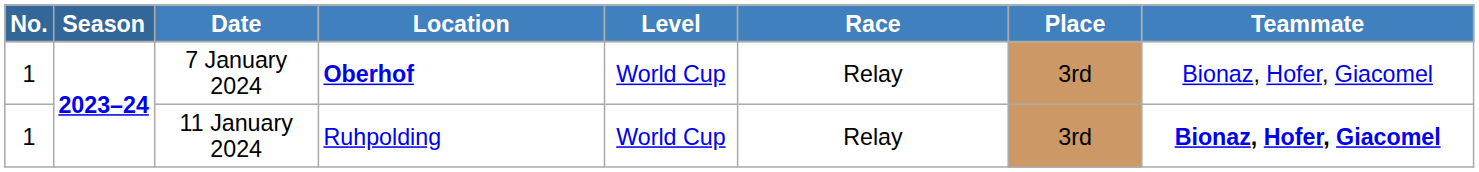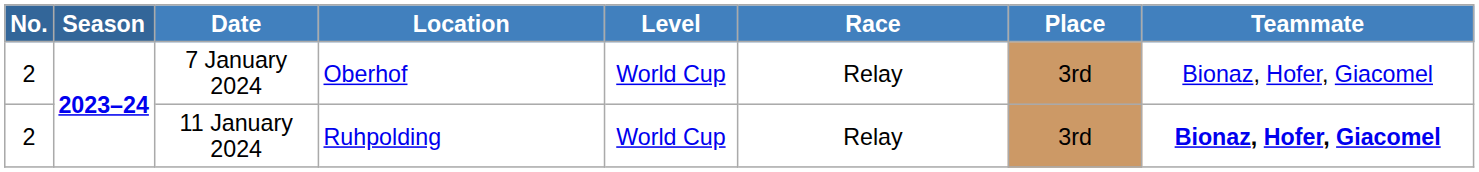7 January 2024 | No.: 1 -> 2
7 January 2024 | Location: bold -> normal
11 January 2024 | No.: 1 -> 2
